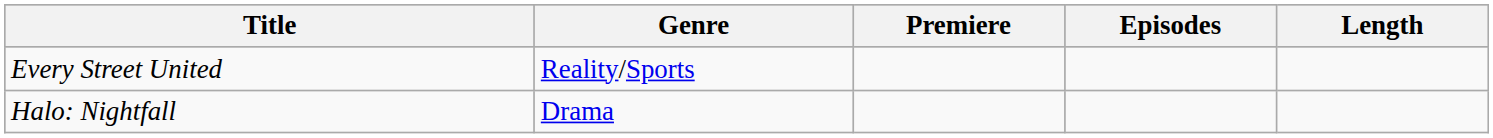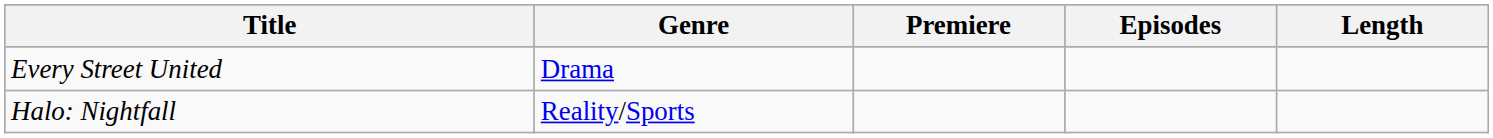Every Street United | Genre: Reality/Sports -> Drama
Halo: Nightfall | Genre: Drama -> Reality/Sports
